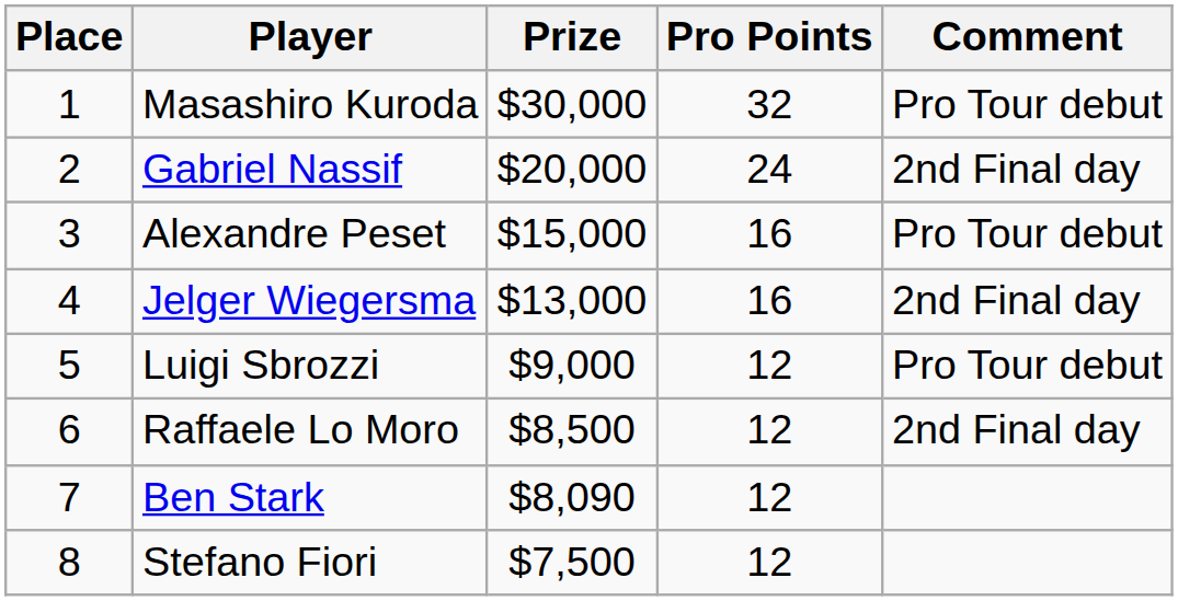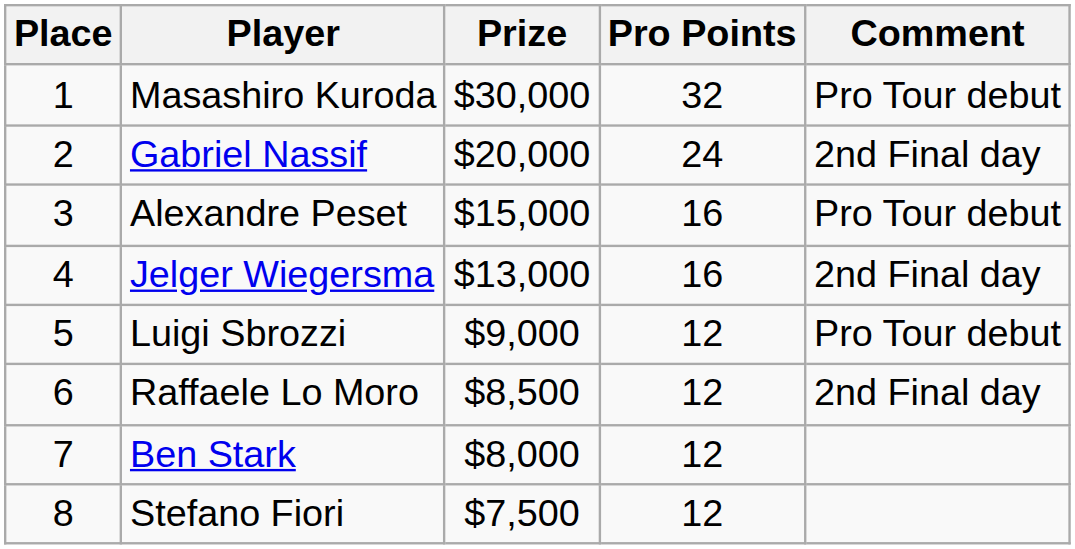Ben Stark | Prize: $8,090 -> $8,000
